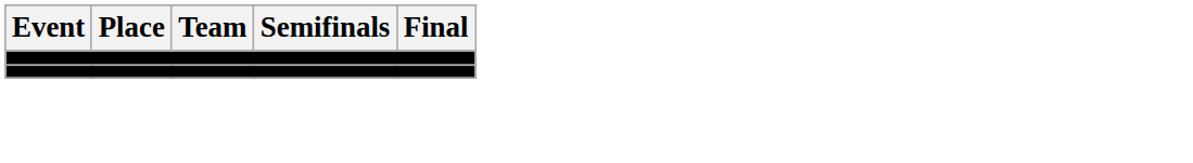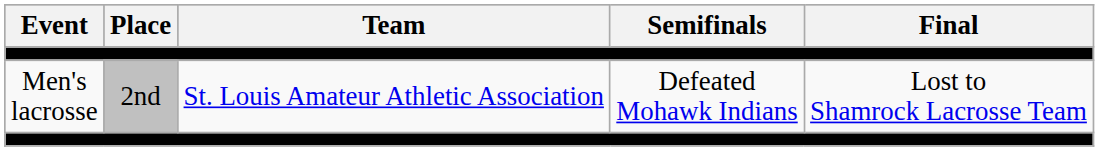+ row: Men's lacrosse | 2nd | St. Louis Amateur Athletic Association | Defeated Mohawk Indians | Lost to Shamrock Lacrosse Team
